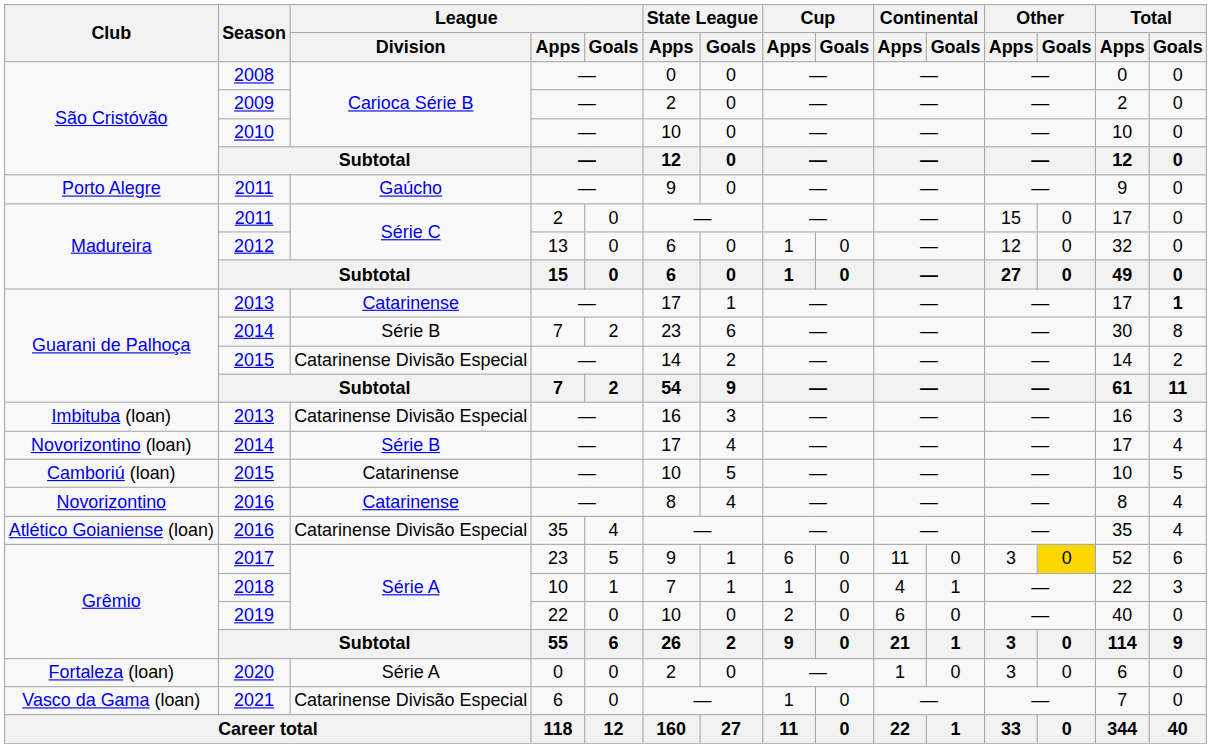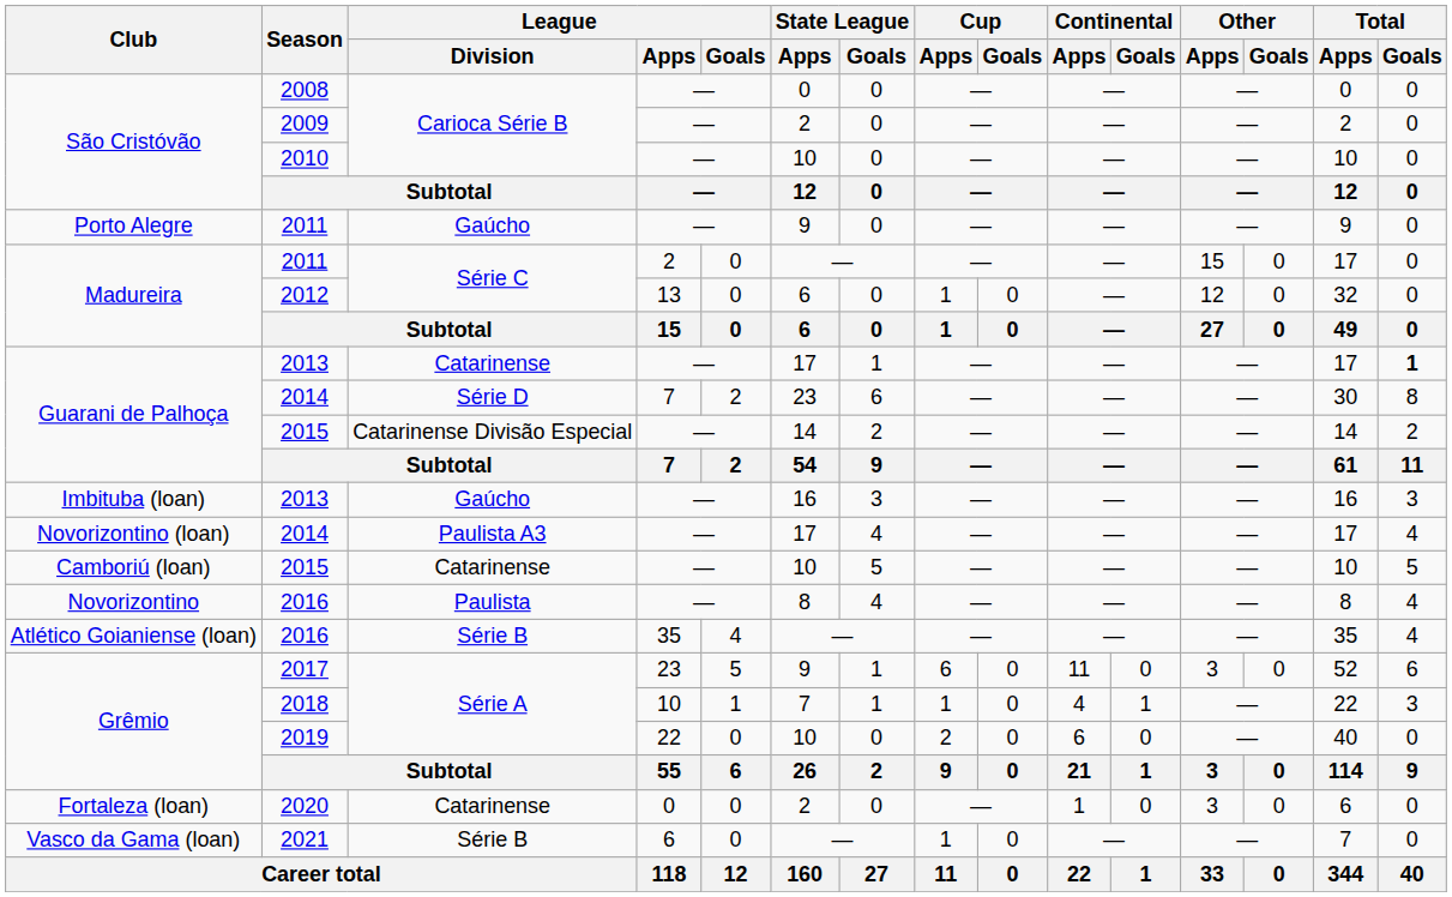Guarani de Palhoça / 2014 | League / Division: Série B -> Série D
Imbituba (loan) / 2013 | League / Division: Catarinense Divisão Especial -> Gaúcho
Novorizontino (loan) / 2014 | League / Division: Série B -> Paulista A3
Novorizontino / 2016 | League / Division: Catarinense -> Paulista
Atlético Goianiense (loan) / 2016 | League / Division: Catarinense Divisão Especial -> Série B
2017 | Other / Goals: gold background -> no background
2020 | League / Division: Série A -> Catarinense
2021 | League / Division: Catarinense Divisão Especial -> Série B
